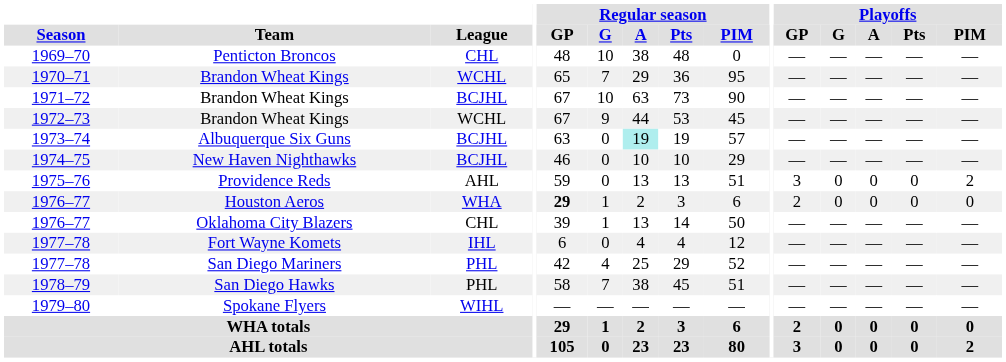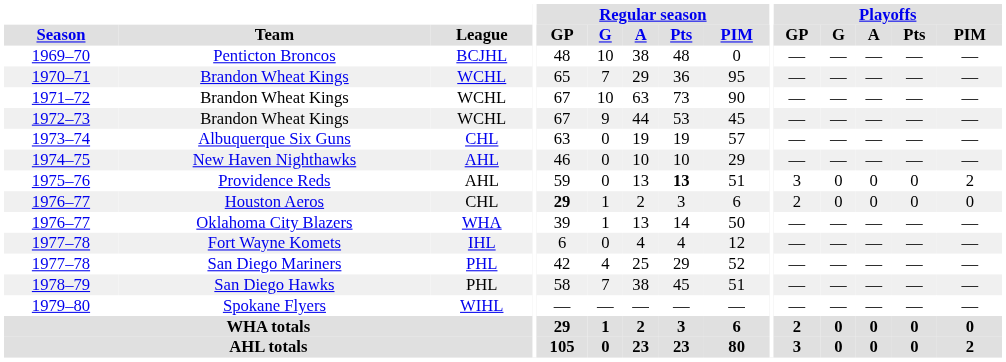1969–70 | League: CHL -> BCJHL
1971–72 | League: BCJHL -> WCHL
1973–74 | League: BCJHL -> CHL
1973–74 | Regular season / A: paleturquoise background -> no background
1974–75 | League: BCJHL -> AHL
1975–76 | Regular season / Pts: normal -> bold
1976–77 / Houston Aeros | League: WHA -> CHL
1976–77 / Oklahoma City Blazers | League: CHL -> WHA
